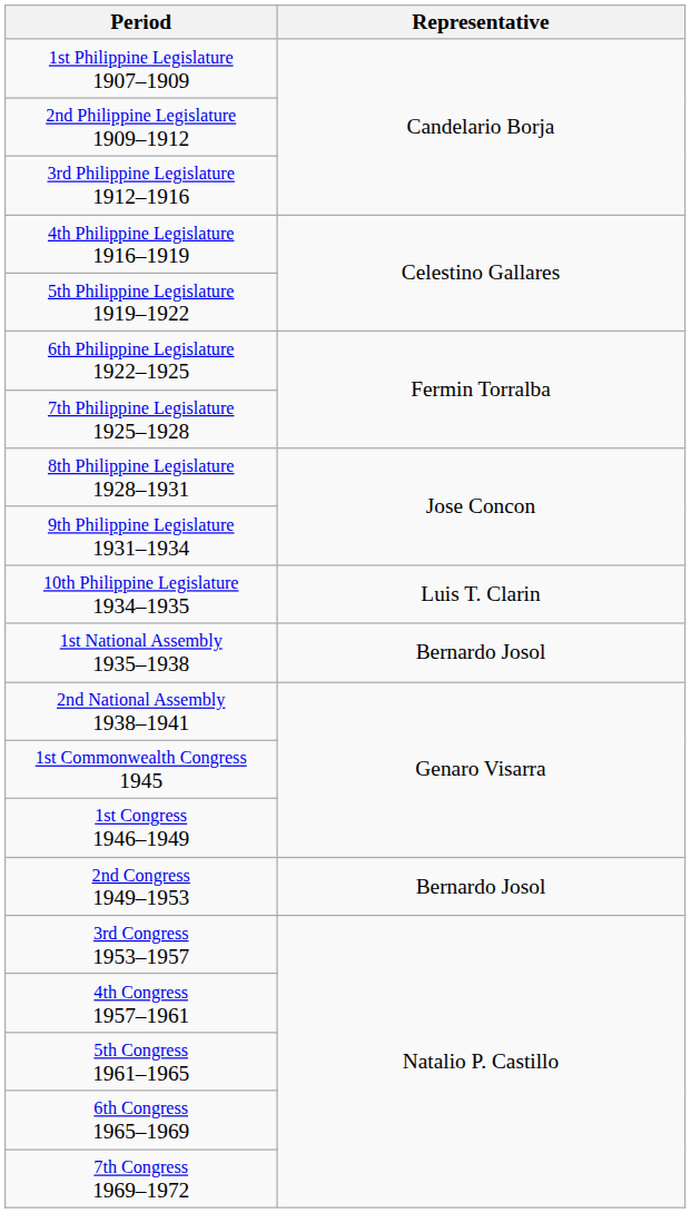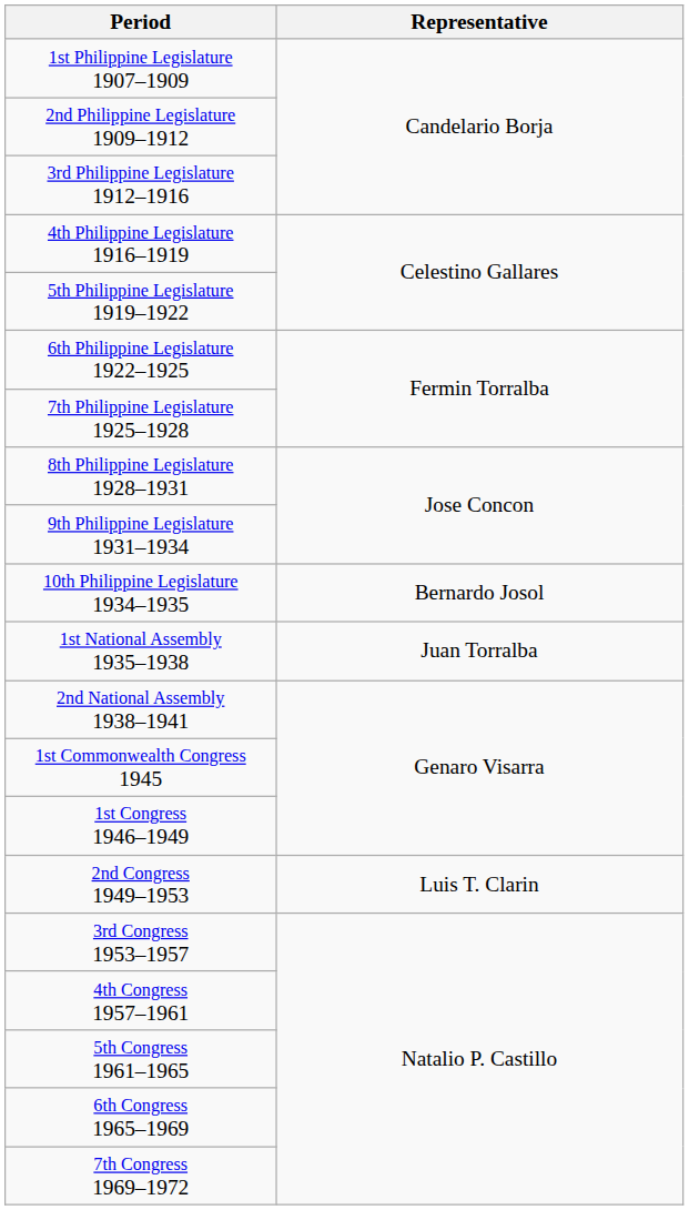10th Philippine Legislature 1934–1935 | Representative: Luis T. Clarin -> Bernardo Josol
1st National Assembly 1935–1938 | Representative: Bernardo Josol -> Juan Torralba
2nd Congress 1949–1953 | Representative: Bernardo Josol -> Luis T. Clarin
